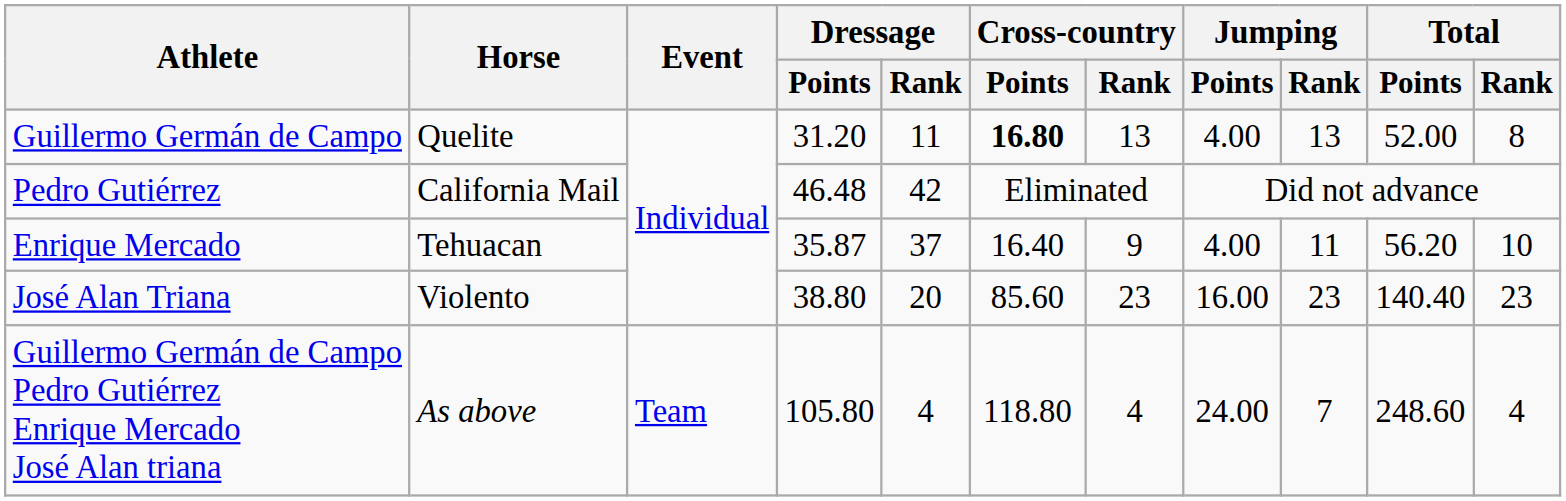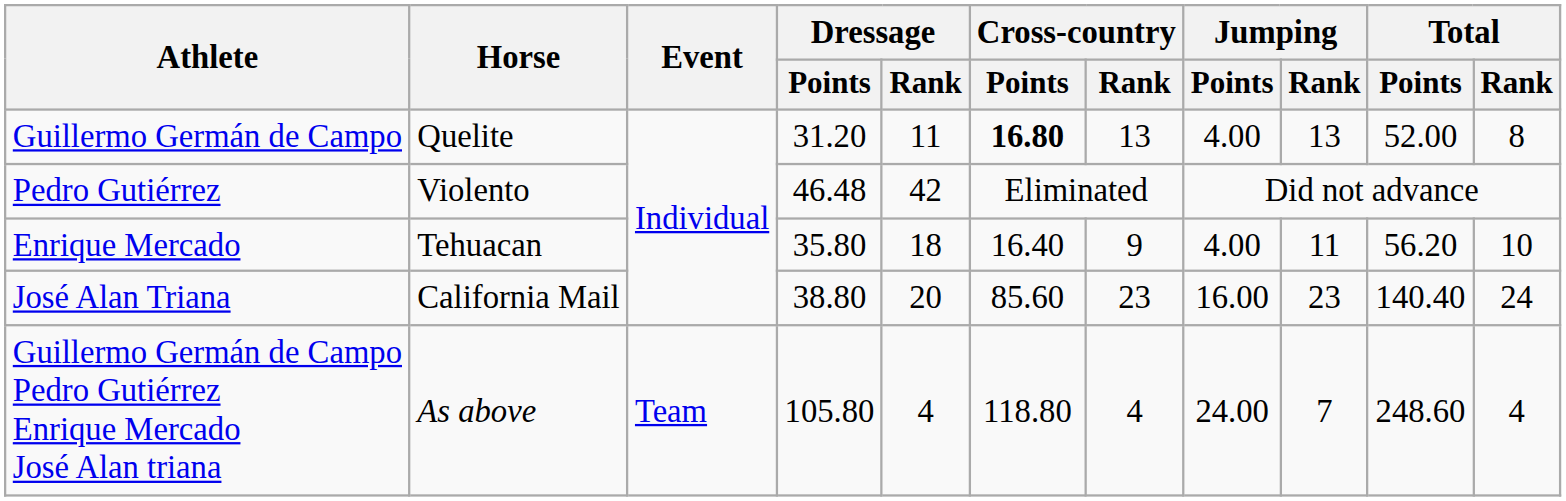Pedro Gutiérrez | Horse: California Mail -> Violento
Enrique Mercado | Dressage / Points: 35.87 -> 35.80
Enrique Mercado | Dressage / Rank: 37 -> 18
José Alan Triana | Horse: Violento -> California Mail
José Alan Triana | Total / Rank: 23 -> 24
